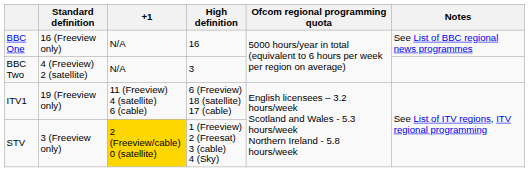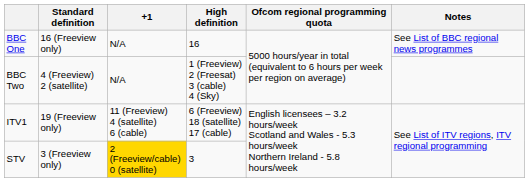BBC Two | High definition: 3 -> 1 (Freeview) 2 (Freesat) 3 (cable) 4 (Sky)
STV | High definition: 1 (Freeview) 2 (Freesat) 3 (cable) 4 (Sky) -> 3
